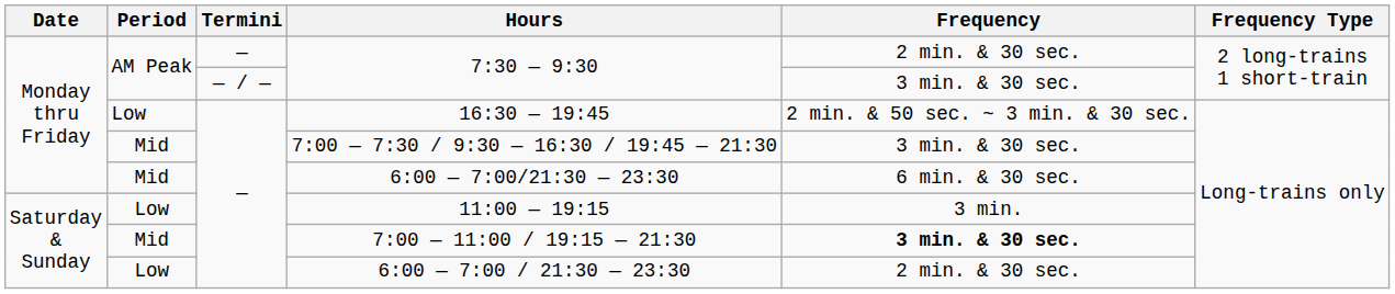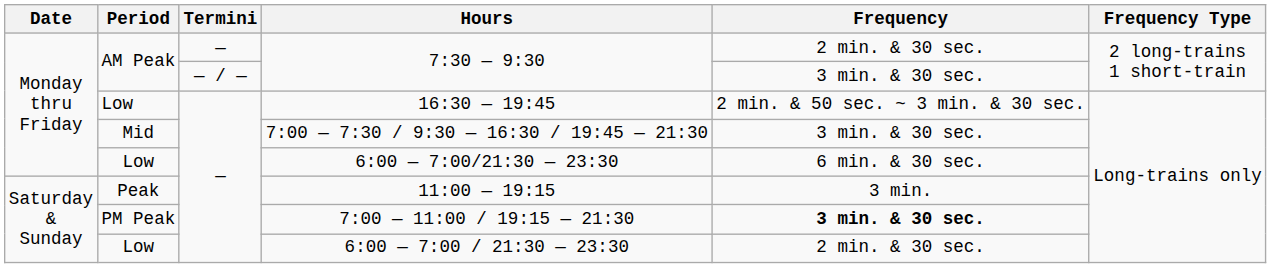6:00 — 7:00/21:30 — 23:30 | Period: Mid -> Low
11:00 — 19:15 | Period: Low -> Peak
7:00 — 11:00 / 19:15 — 21:30 | Period: Mid -> PM Peak
